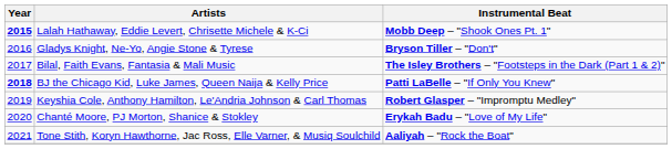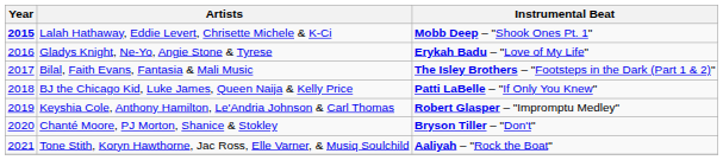Gladys Knight, Ne-Yo, Angie Stone & Tyrese | Instrumental Beat: Bryson Tiller – "Don't" -> Erykah Badu – "Love of My Life"
BJ the Chicago Kid, Luke James, Queen Naija & Kelly Price | Year: bold -> normal
Chanté Moore, PJ Morton, Shanice & Stokley | Instrumental Beat: Erykah Badu – "Love of My Life" -> Bryson Tiller – "Don't"
